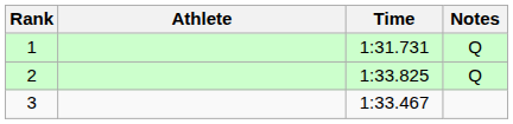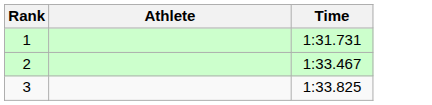- column: Notes | Q | Q
2 | Time: 1:33.825 -> 1:33.467
3 | Time: 1:33.467 -> 1:33.825
